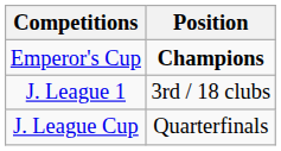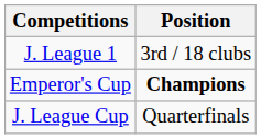rows swapped: J. League 1 <-> Emperor's Cup
